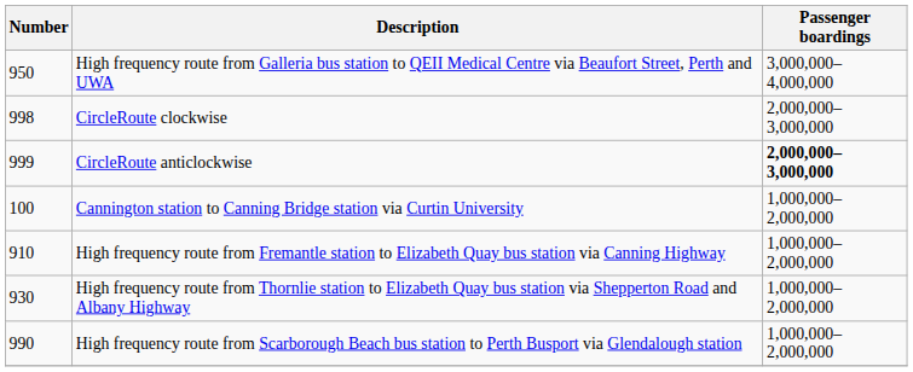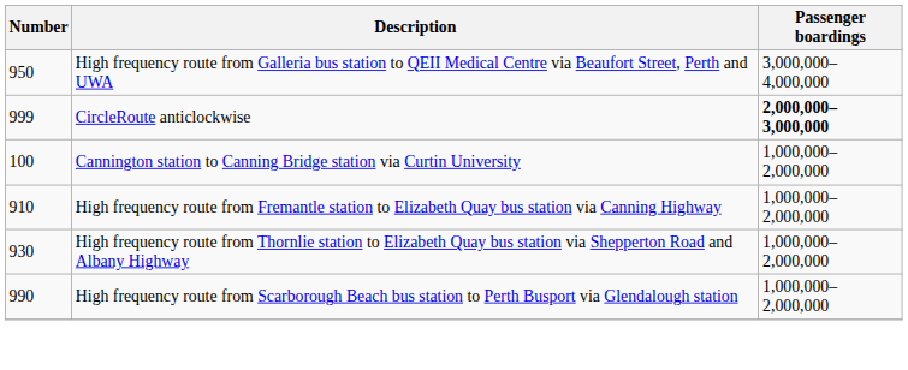- row: 998 | CircleRoute clockwise | 2,000,000–3,000,000
